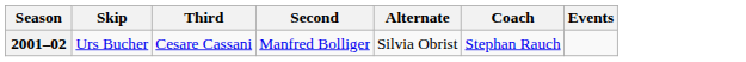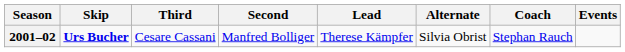+ column: Lead | Therese Kämpfer
2001–02 | Skip: normal -> bold
